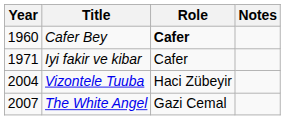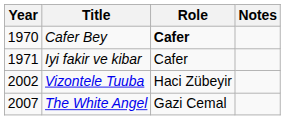Cafer Bey | Year: 1960 -> 1970
Vizontele Tuuba | Year: 2004 -> 2002
